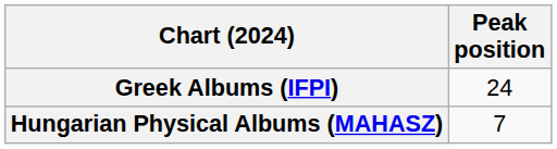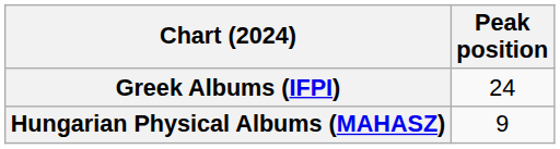Hungarian Physical Albums (MAHASZ) | Peak position: 7 -> 9
